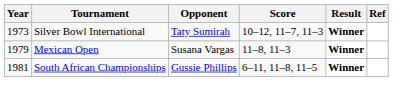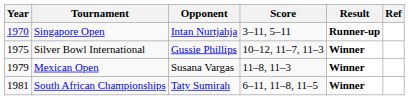+ row: 1970 | Singapore Open | Intan Nurtjahja | 3–11, 5–11 | Runner-up
Silver Bowl International | Year: 1973 -> 1975
Silver Bowl International | Opponent: Taty Sumirah -> Gussie Phillips
South African Championships | Opponent: Gussie Phillips -> Taty Sumirah
